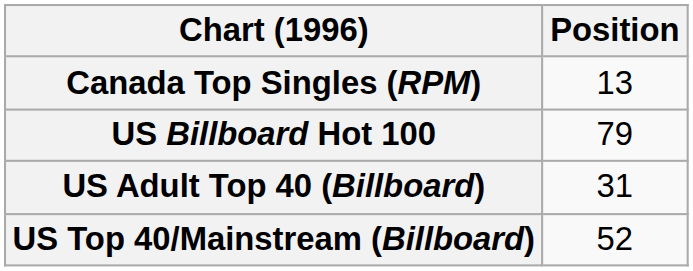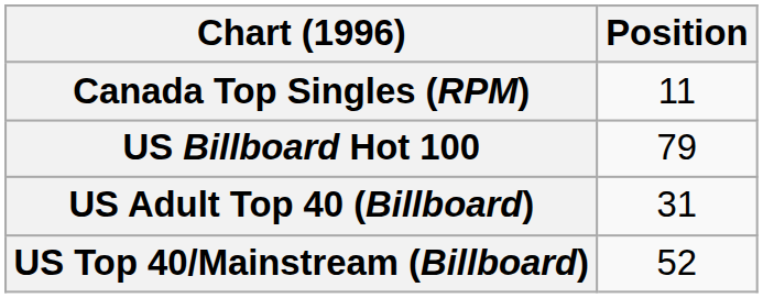Canada Top Singles (RPM) | Position: 13 -> 11
